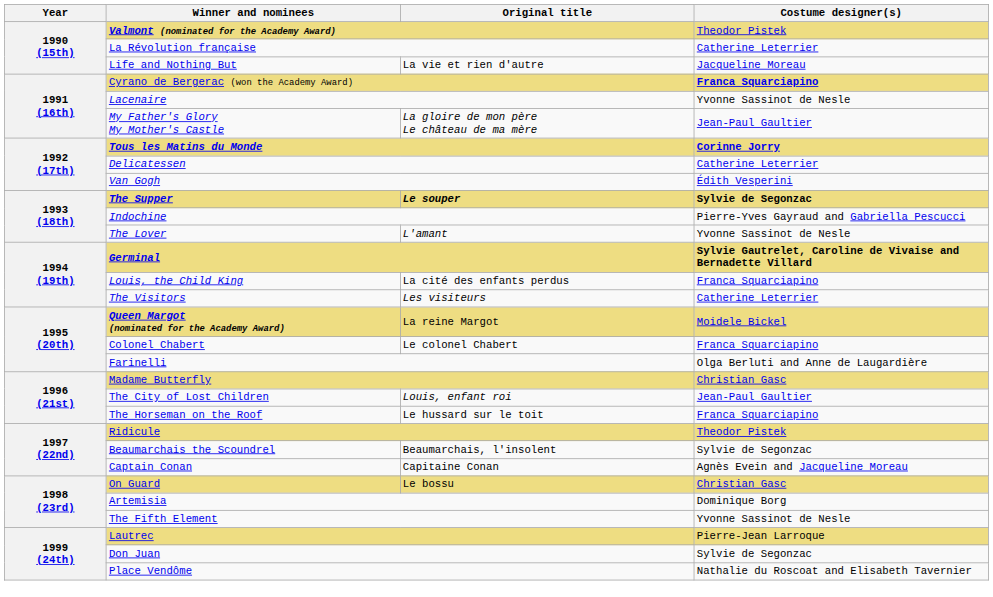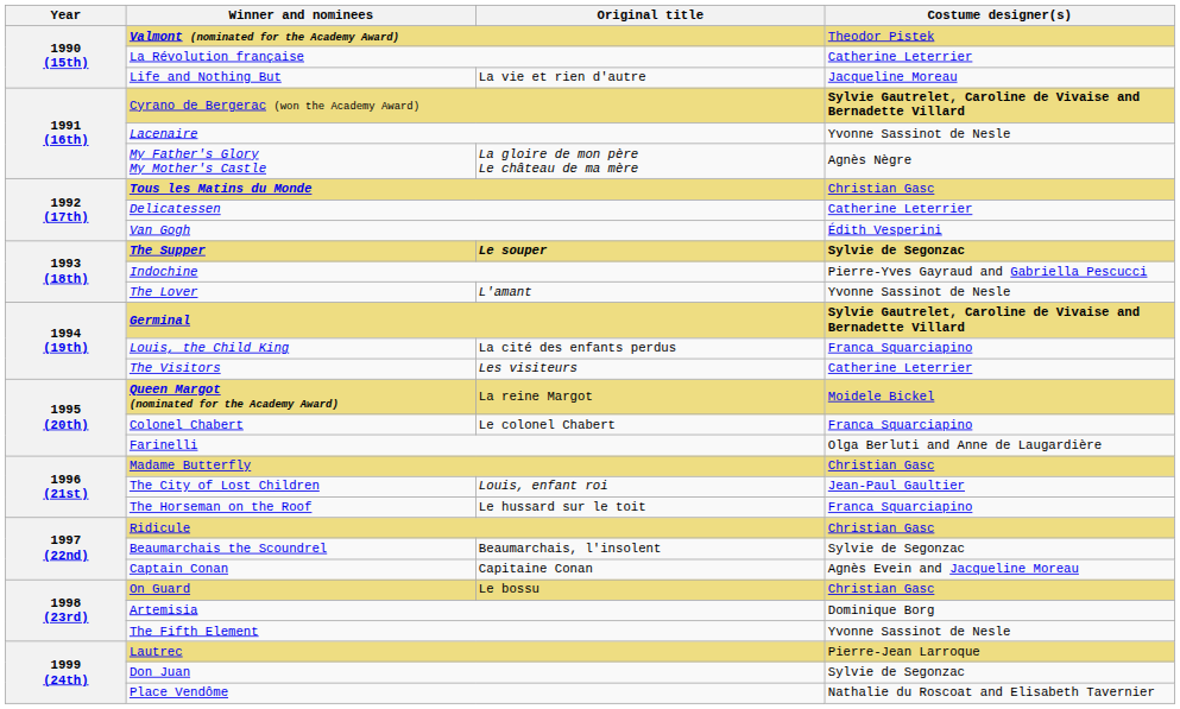Cyrano de Bergerac (won the Academy Award) | Costume designer(s): Franca Squarciapino -> Sylvie Gautrelet, Caroline de Vivaise and Bernadette Villard
My Father's Glory My Mother's Castle | Costume designer(s): Jean-Paul Gaultier -> Agnès Nègre
Tous les Matins du Monde | Costume designer(s): Corinne Jorry -> Christian Gasc
Ridicule | Costume designer(s): Theodor Pistek -> Christian Gasc
